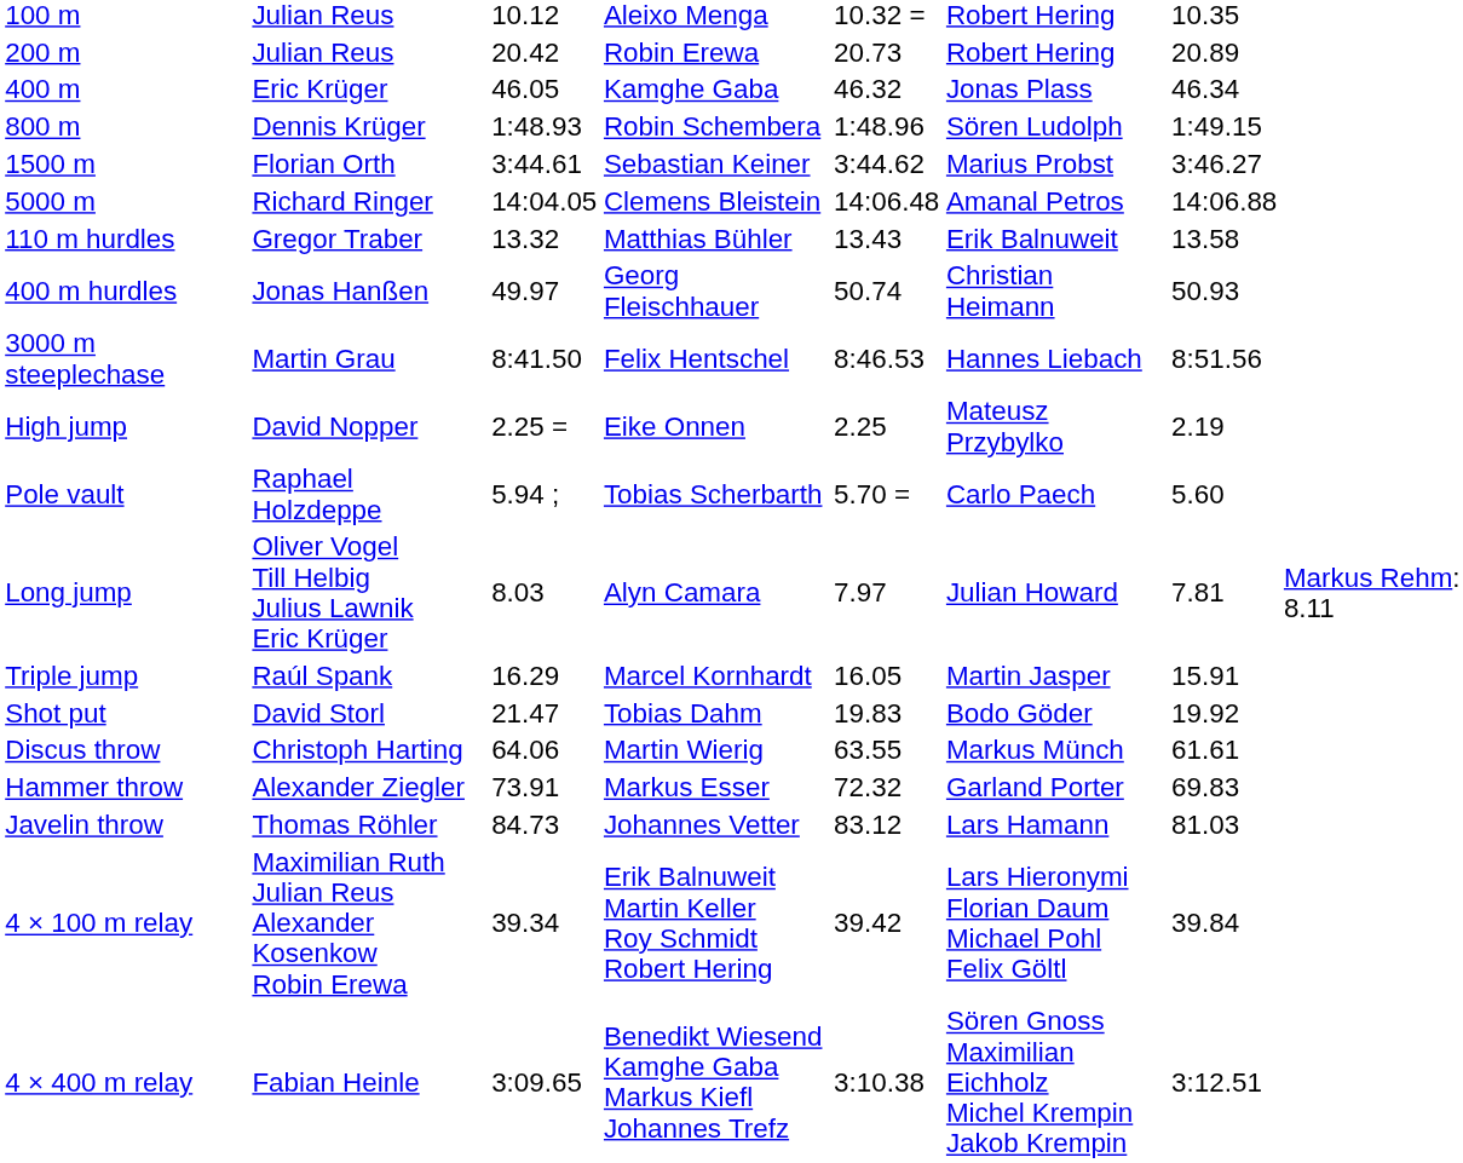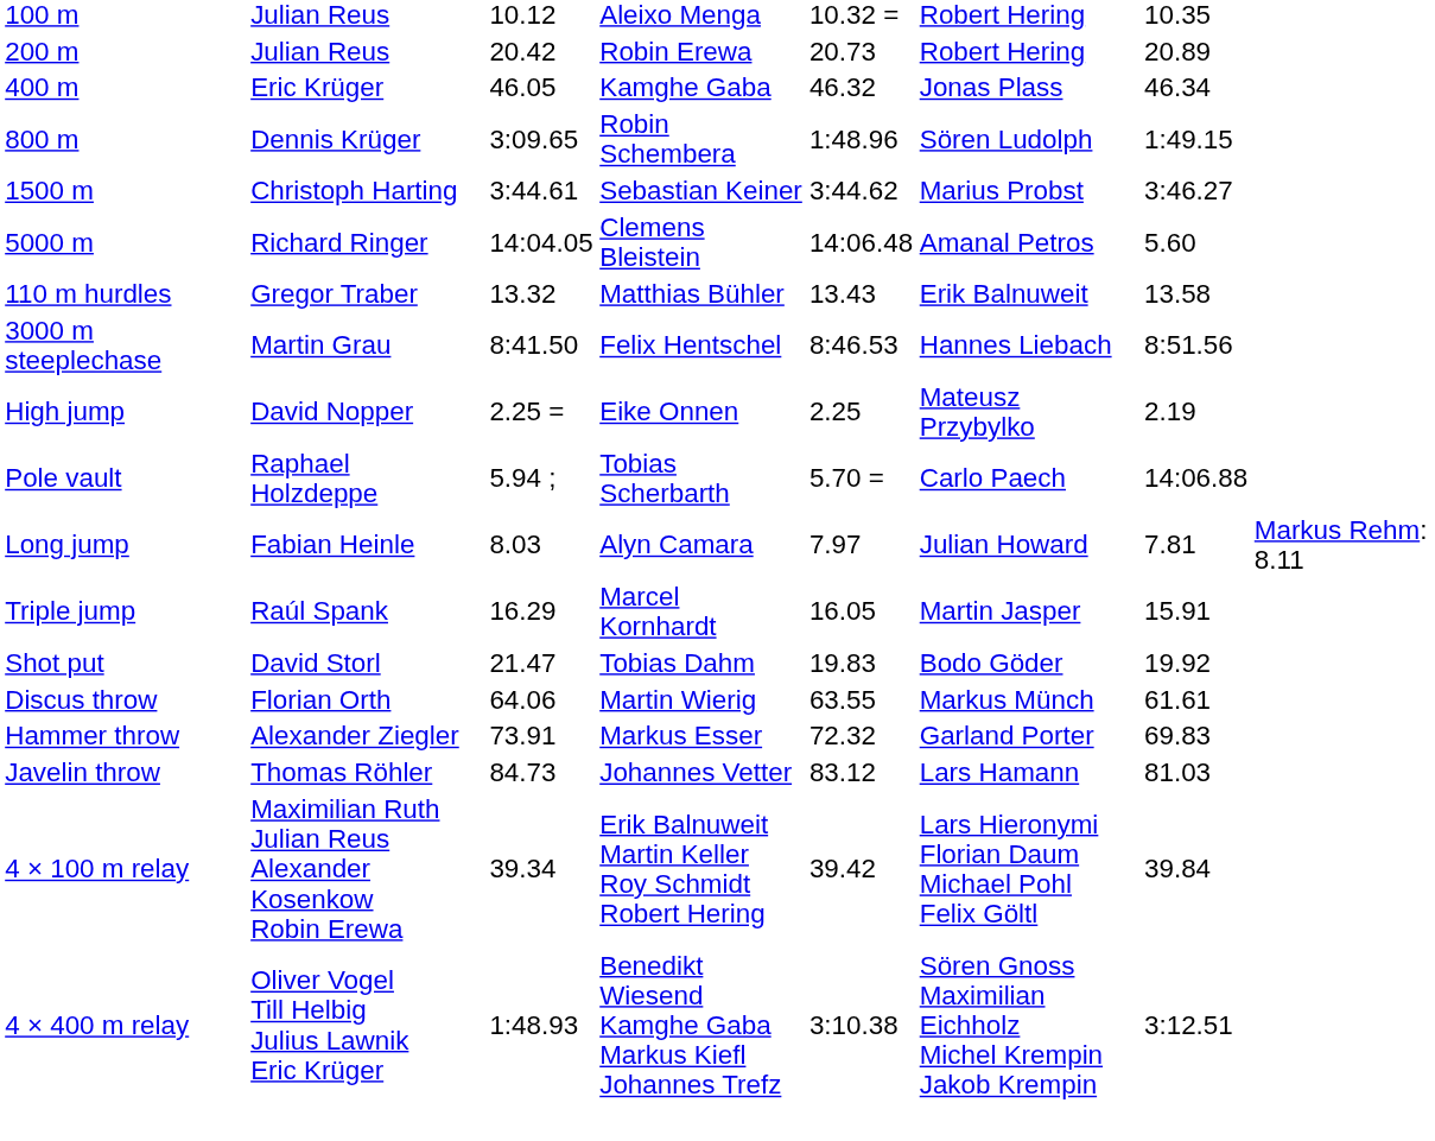800 m | column 3: 1:48.93 -> 3:09.65
1500 m | column 2: Florian Orth -> Christoph Harting
5000 m | column 7: 14:06.88 -> 5.60
- row: 400 m hurdles | Jonas Hanßen | 49.97 | Georg Fleischhauer | 50.74 | Christian Heimann | 50.93
Pole vault | column 7: 5.60 -> 14:06.88
Long jump | column 2: Oliver Vogel Till Helbig Julius Lawnik Eric Krüger -> Fabian Heinle
Discus throw | column 2: Christoph Harting -> Florian Orth
4 × 400 m relay | column 2: Fabian Heinle -> Oliver Vogel Till Helbig Julius Lawnik Eric Krüger
4 × 400 m relay | column 3: 3:09.65 -> 1:48.93
